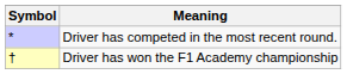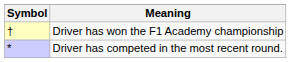rows swapped: Driver has competed in the most recent round. <-> Driver has won the F1 Academy championship
